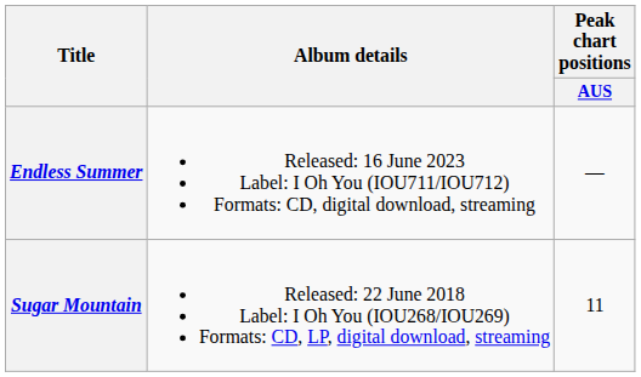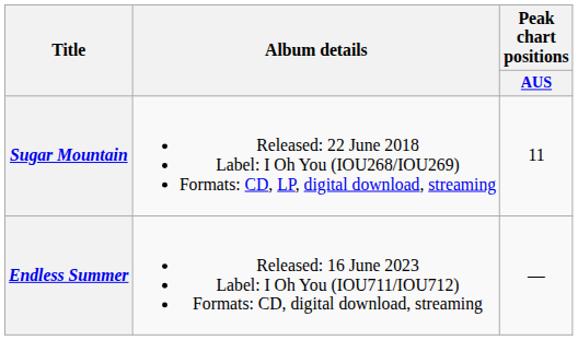rows swapped: Sugar Mountain <-> Endless Summer
